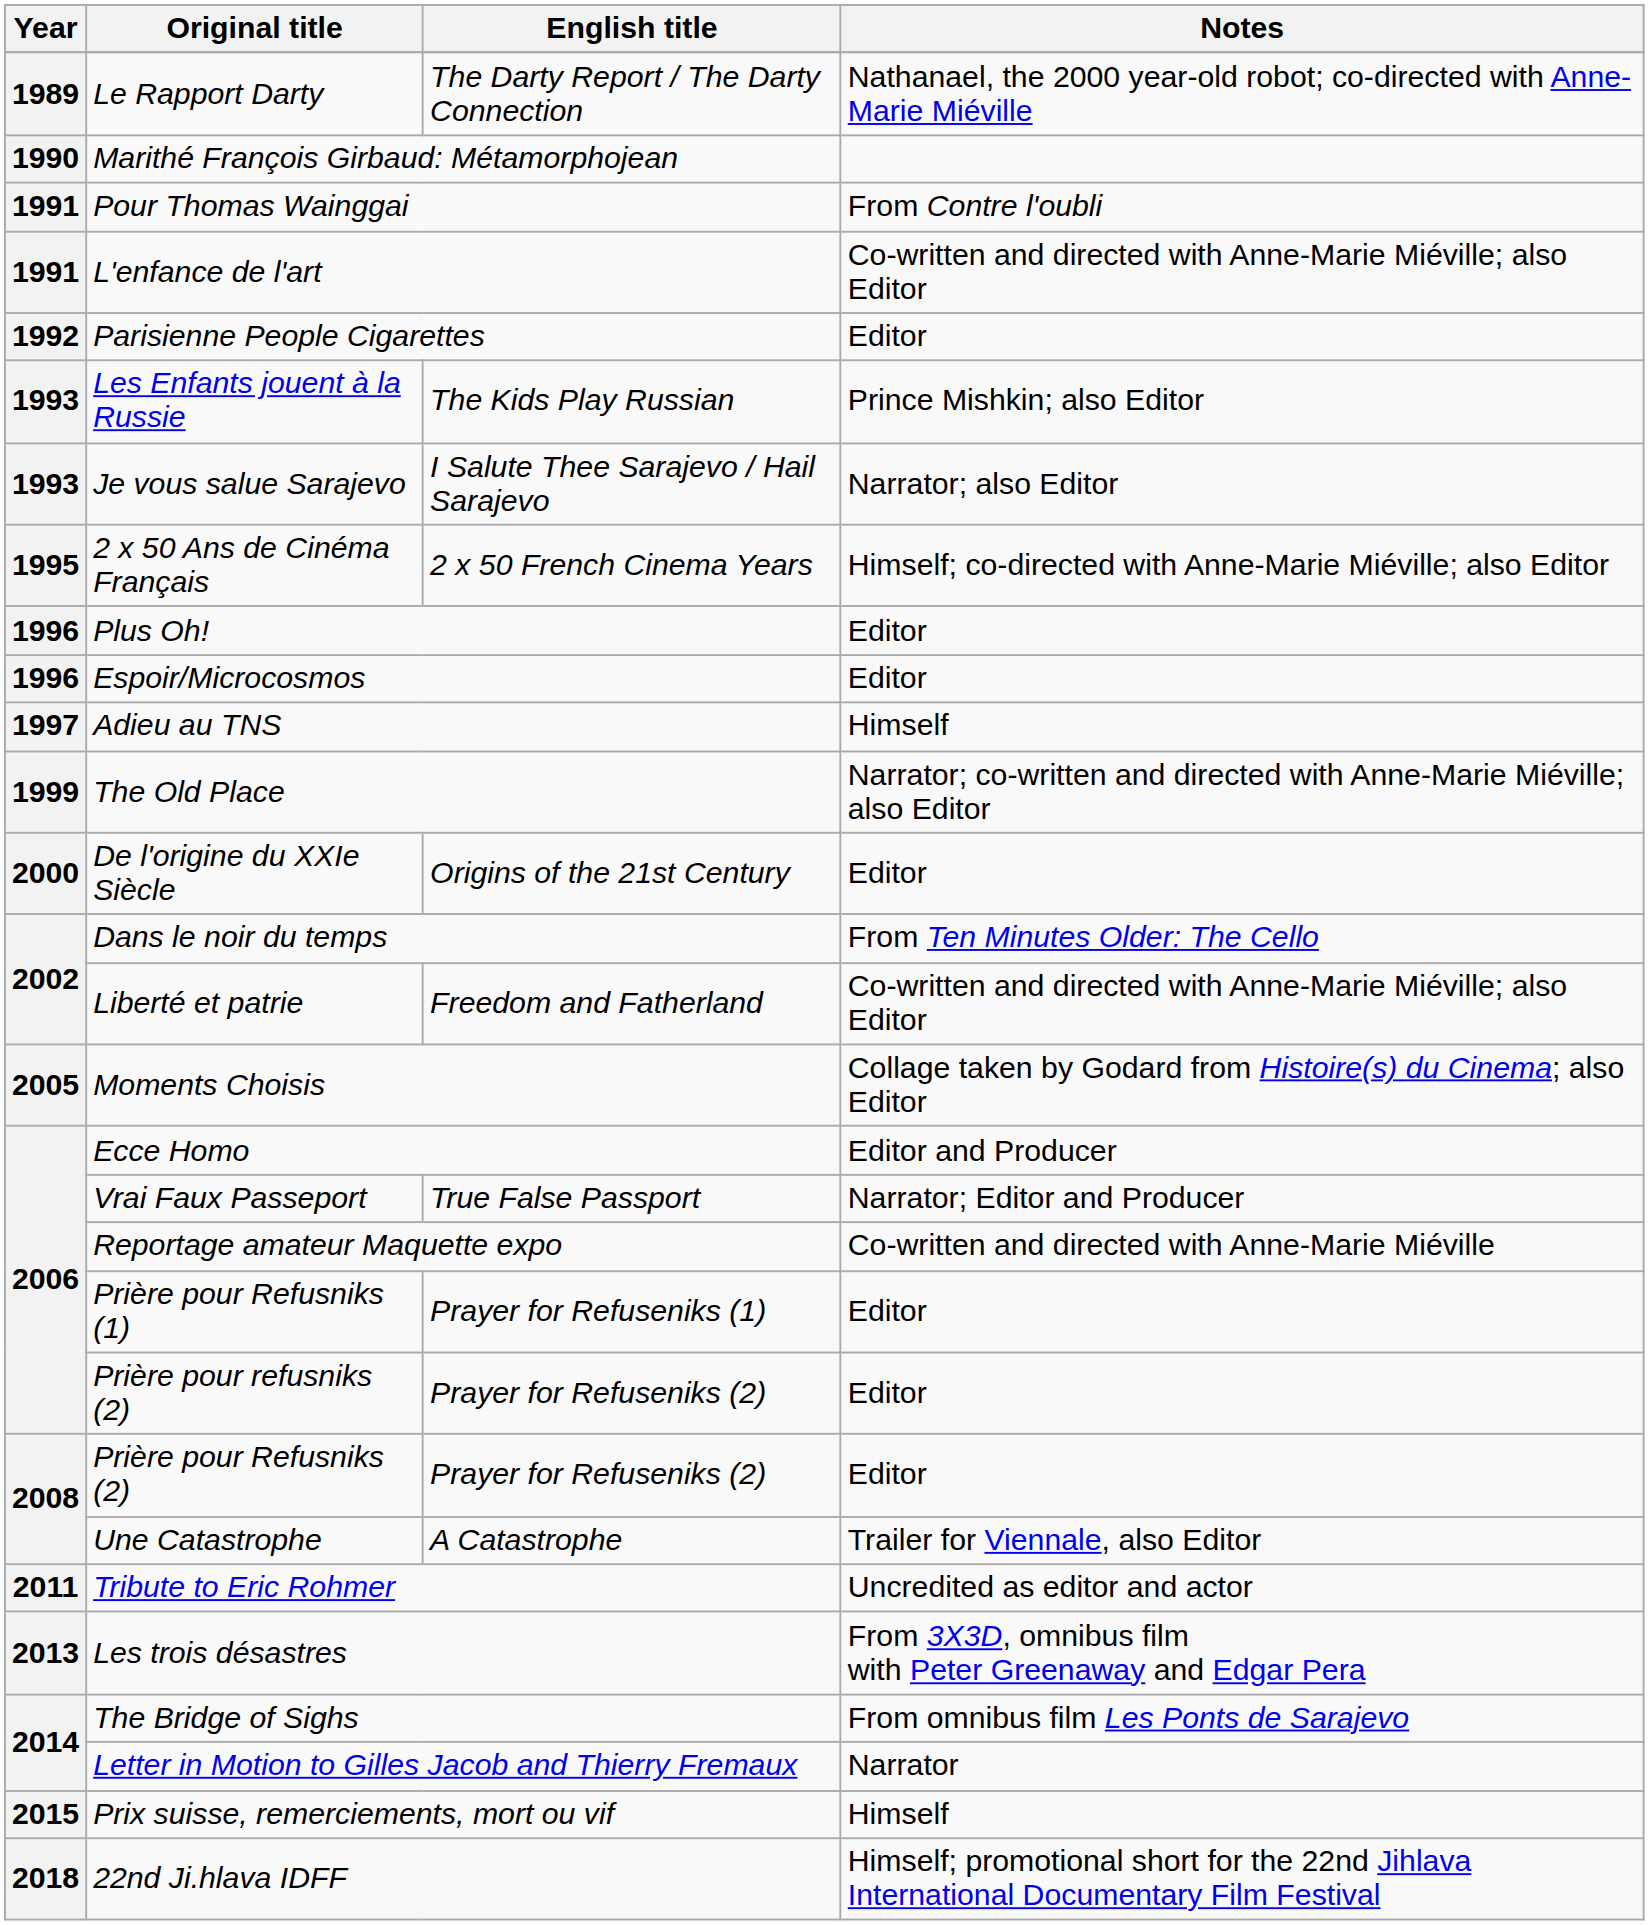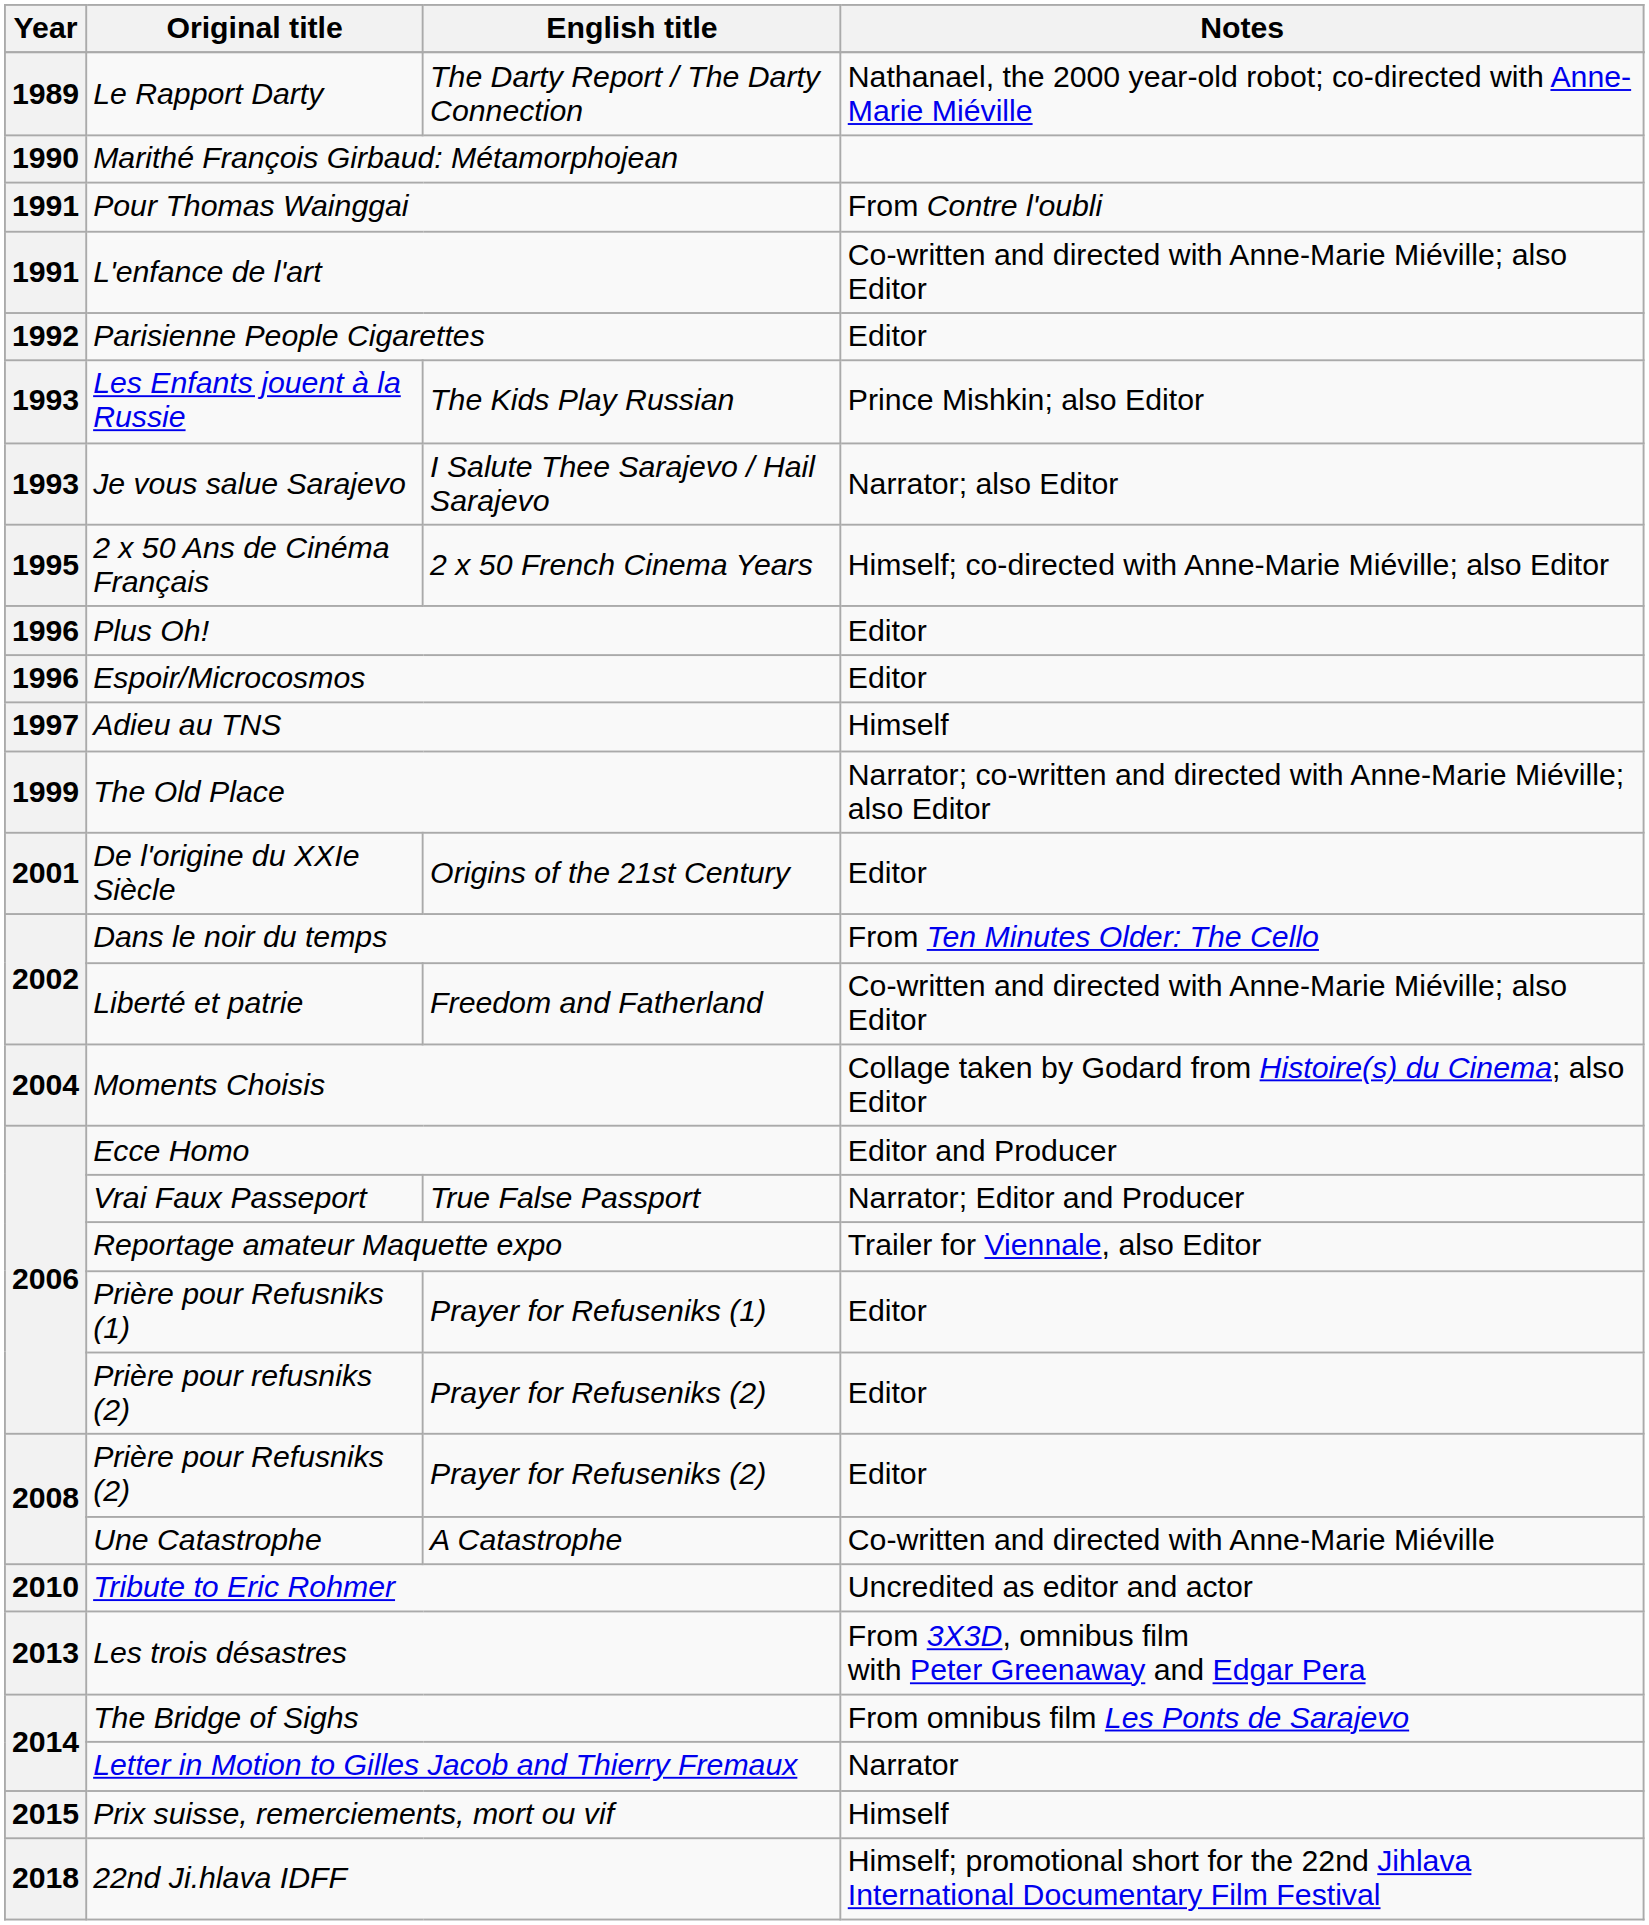De l'origine du XXIe Siècle | Year: 2000 -> 2001
Moments Choisis | Year: 2005 -> 2004
Reportage amateur Maquette expo | Notes: Co-written and directed with Anne-Marie Miéville -> Trailer for Viennale, also Editor
Une Catastrophe | Notes: Trailer for Viennale, also Editor -> Co-written and directed with Anne-Marie Miéville
Tribute to Eric Rohmer | Year: 2011 -> 2010
